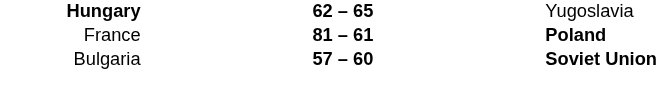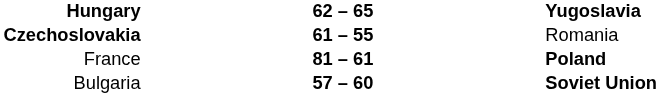Hungary | column 3: normal -> bold
+ row: Czechoslovakia | 61 – 55 | Romania
